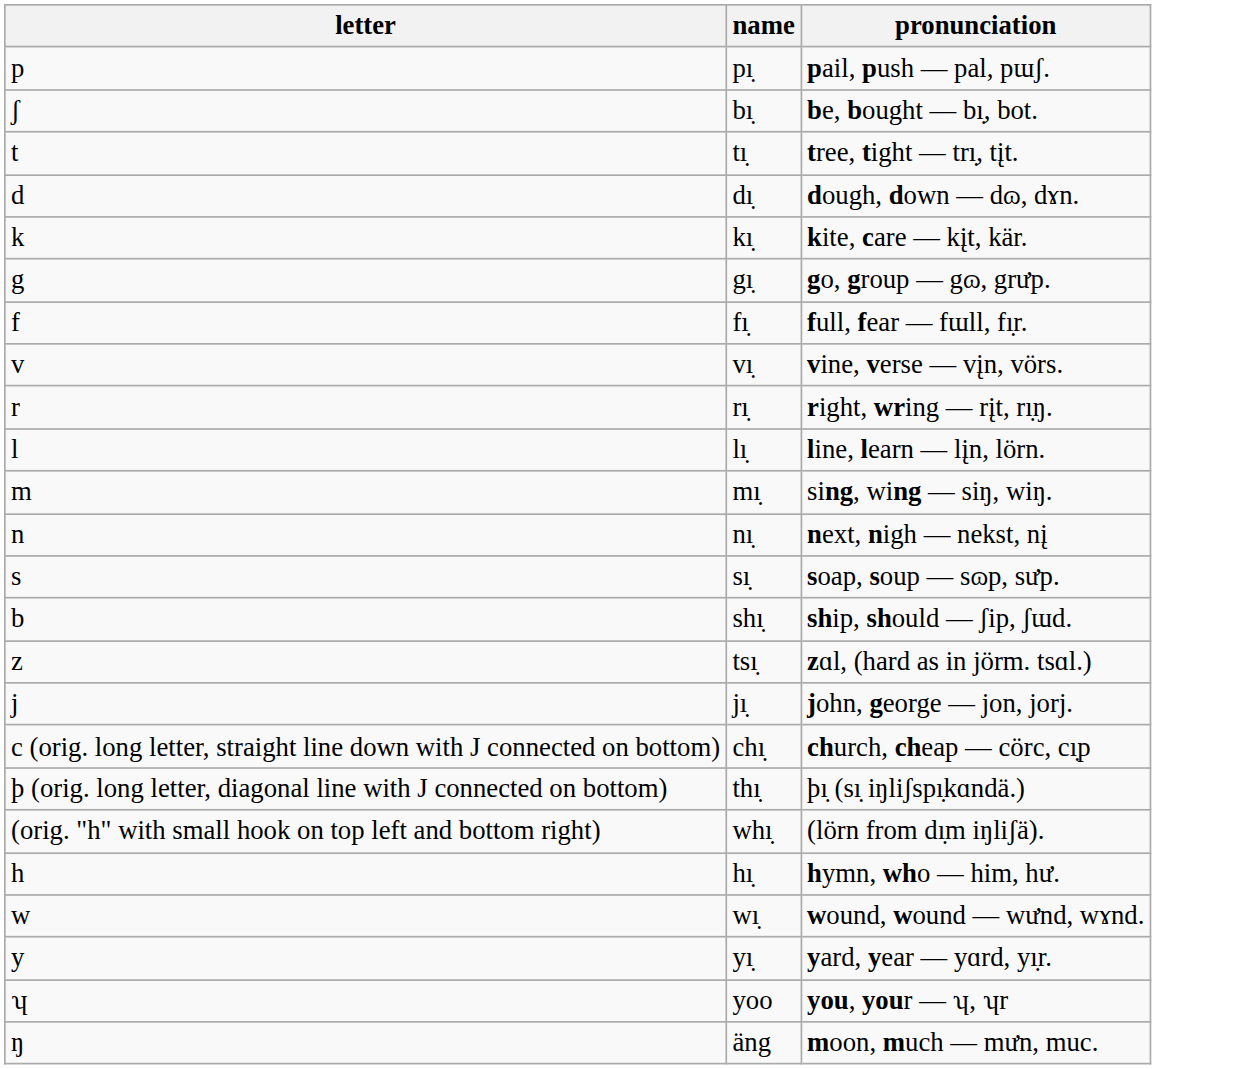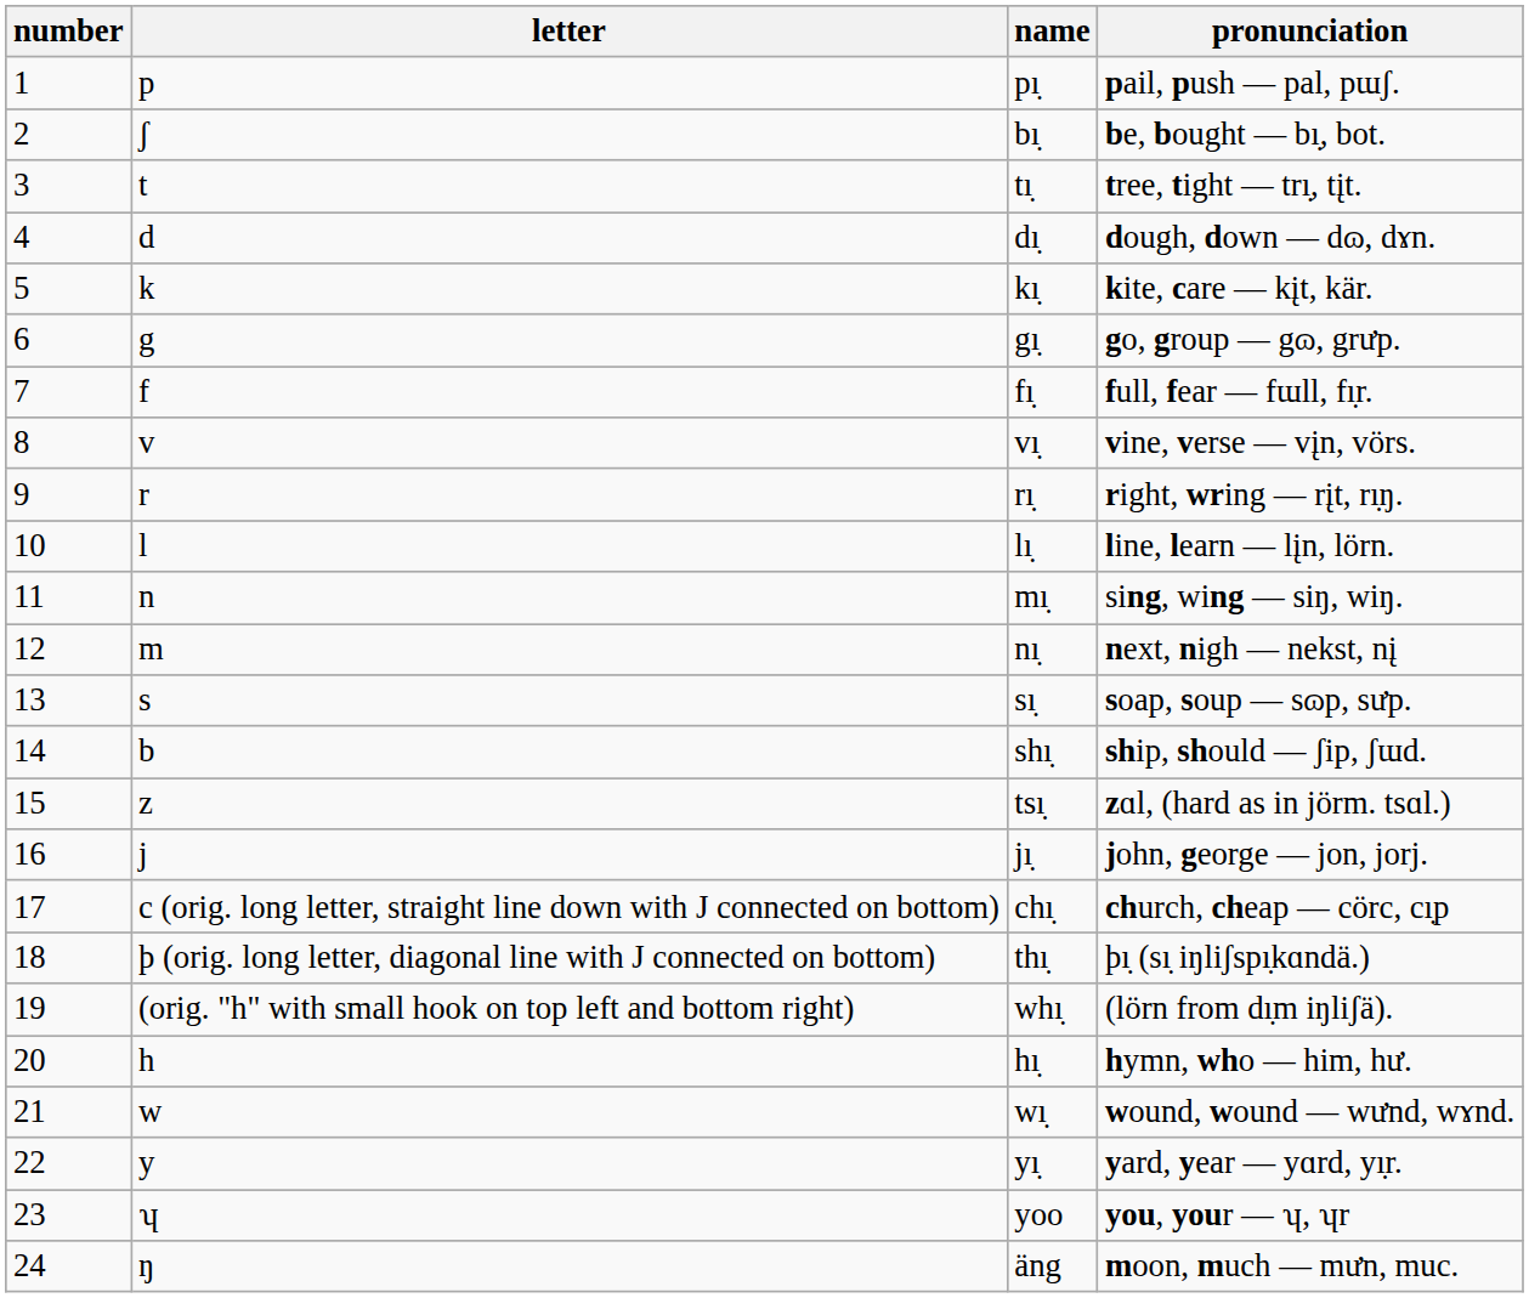+ column: number | 1 | 2 | 3 | 4 | 5 | 6 | 7 | 8 | 9 | 10 | 11 | 12 | 13 | 14 | 15 | 16 | 17 | 18 | 19 | 20 | 21 | 22 | 23 | 24
mı̣ | letter: m -> n
nı̣ | letter: n -> m
